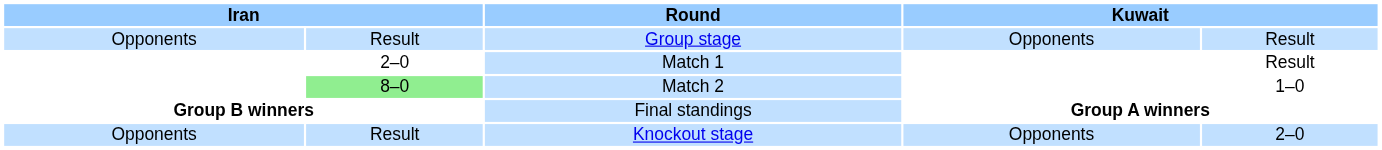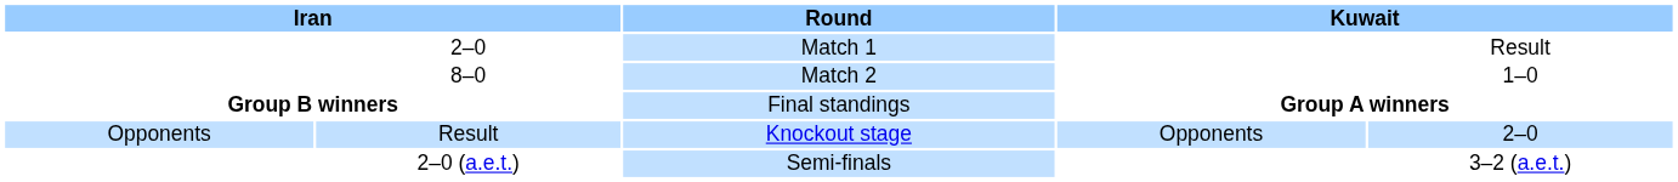- row: Opponents | Result | Group stage | Opponents | Result
Match 2 | column 2: lightgreen background -> no background
+ row: 2–0 (a.e.t.) | Semi-finals | 3–2 (a.e.t.)
